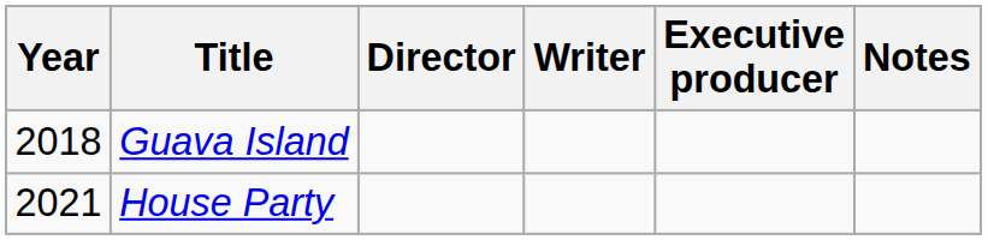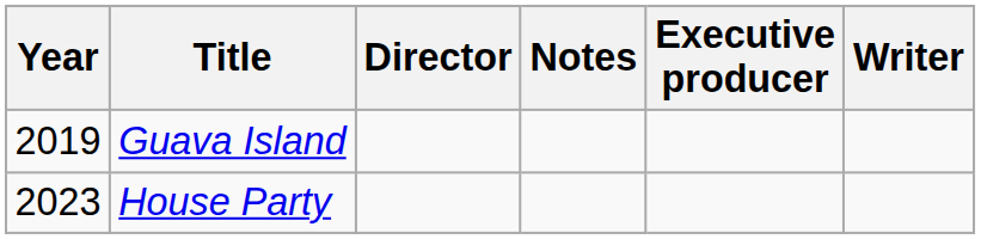columns swapped: Writer <-> Notes
Guava Island | Year: 2018 -> 2019
House Party | Year: 2021 -> 2023
